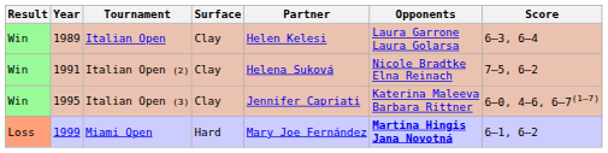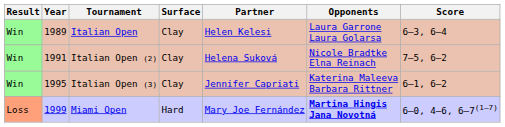Italian Open (3) | Score: 6–0, 4–6, 6–7(1–7) -> 6–1, 6–2
Miami Open | Score: 6–1, 6–2 -> 6–0, 4–6, 6–7(1–7)
